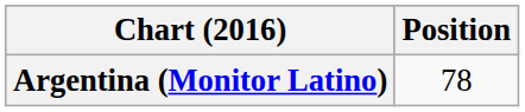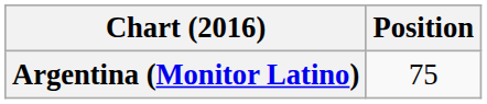Argentina (Monitor Latino) | Position: 78 -> 75
